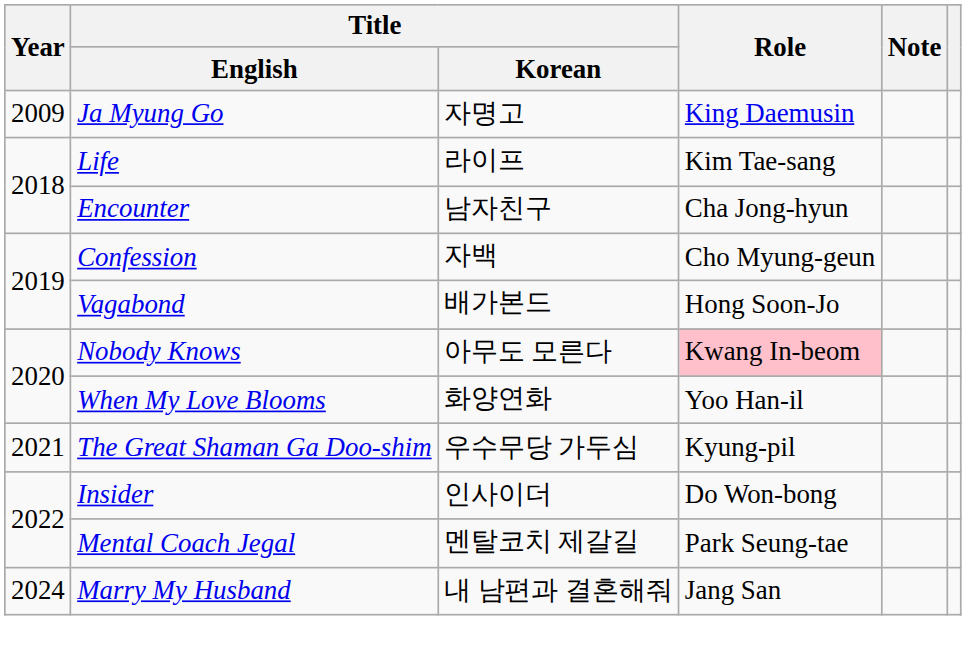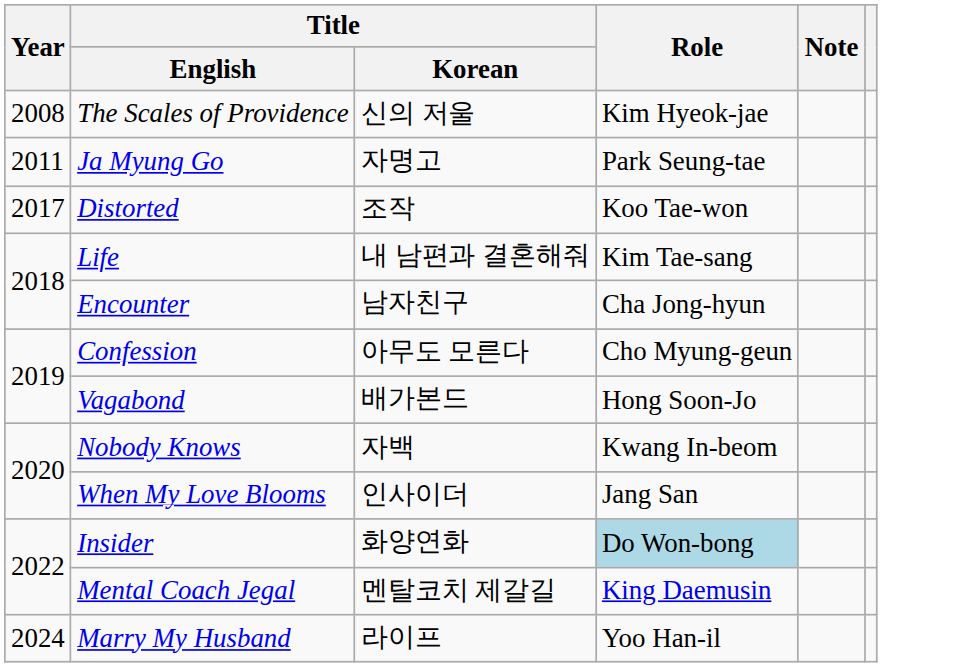+ row: 2008 | The Scales of Providence | 신의 저울 | Kim Hyeok-jae
Ja Myung Go | Year: 2009 -> 2011
Ja Myung Go | Role: King Daemusin -> Park Seung-tae
+ row: 2017 | Distorted | 조작 | Koo Tae-won
Life | Title / Korean: 라이프 -> 내 남편과 결혼해줘
Confession | Title / Korean: 자백 -> 아무도 모른다
Nobody Knows | Title / Korean: 아무도 모른다 -> 자백
Nobody Knows | Role: pink background -> no background
When My Love Blooms | Title / Korean: 화양연화 -> 인사이더
When My Love Blooms | Role: Yoo Han-il -> Jang San
- row: 2021 | The Great Shaman Ga Doo-shim | 우수무당 가두심 | Kyung-pil
Insider | Title / Korean: 인사이더 -> 화양연화
Insider | Role: no background -> lightblue background
Mental Coach Jegal | Role: Park Seung-tae -> King Daemusin
Marry My Husband | Title / Korean: 내 남편과 결혼해줘 -> 라이프
Marry My Husband | Role: Jang San -> Yoo Han-il
